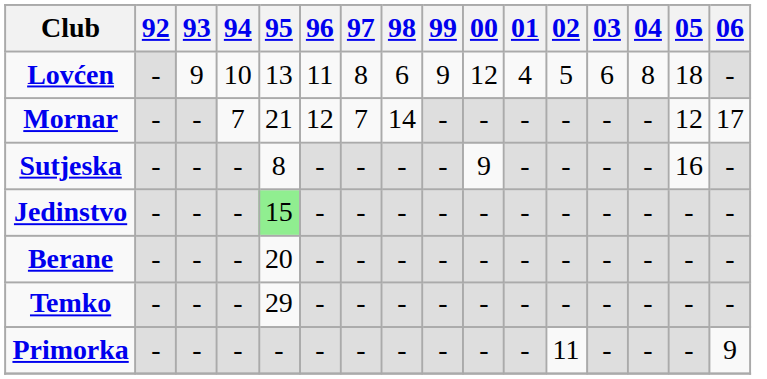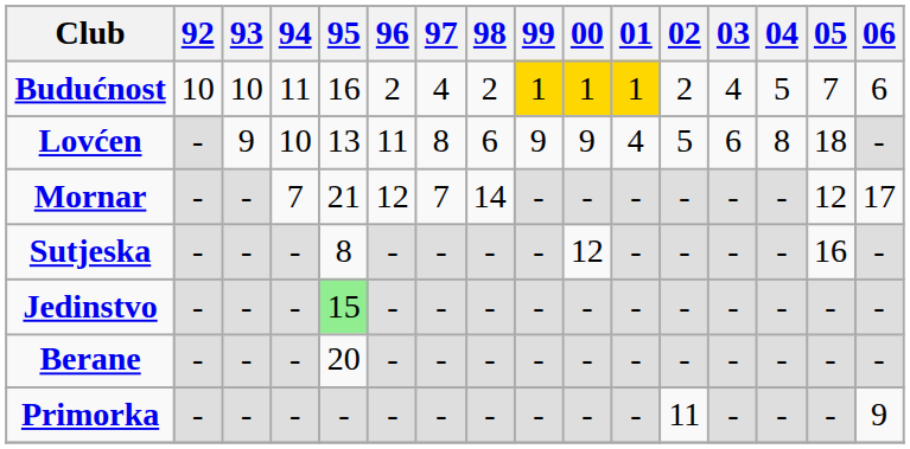+ row: Budućnost | 10 | 10 | 11 | 16 | 2 | 4 | 2 | 1 | 1 | 1 | 2 | 4 | 5 | 7 | 6
Lovćen | 00: 12 -> 9
Sutjeska | 00: 9 -> 12
- row: Temko | - | - | - | 29 | - | - | - | - | - | - | - | - | - | - | -
